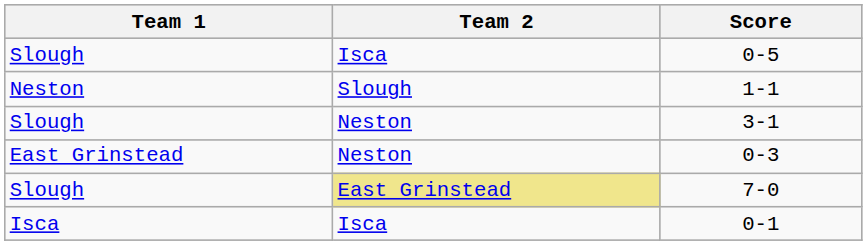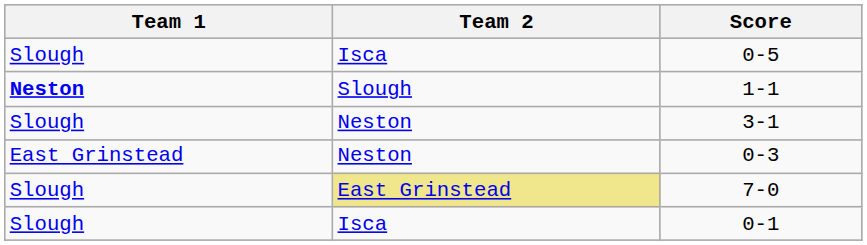1-1 | Team 1: normal -> bold
0-1 | Team 1: Isca -> Slough
